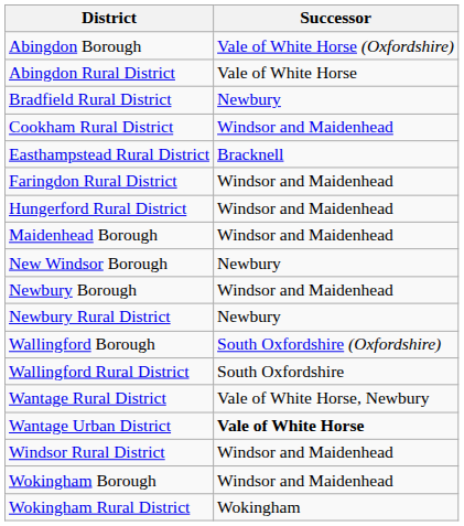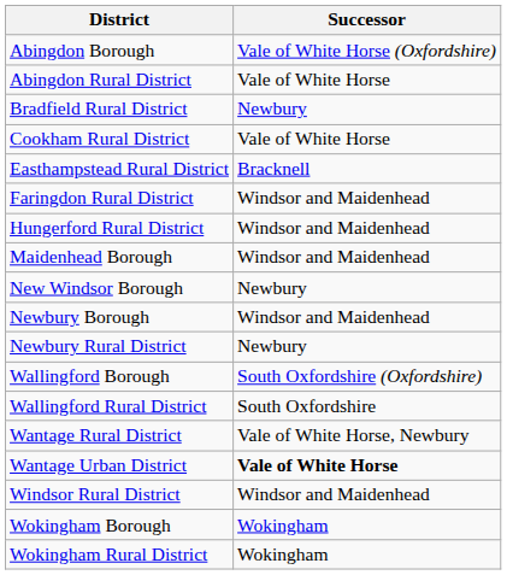Cookham Rural District | Successor: Windsor and Maidenhead -> Vale of White Horse
Wokingham Borough | Successor: Windsor and Maidenhead -> Wokingham
